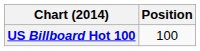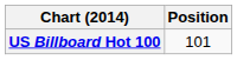US Billboard Hot 100 | Position: 100 -> 101
